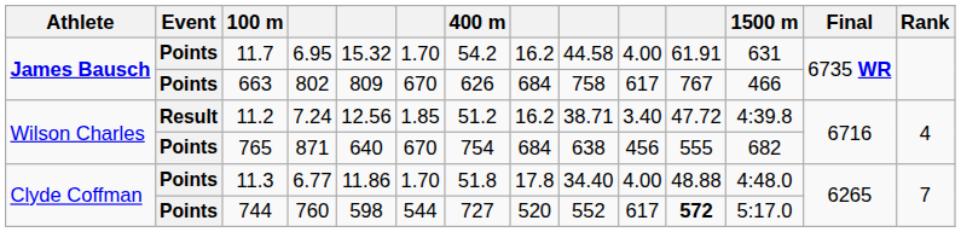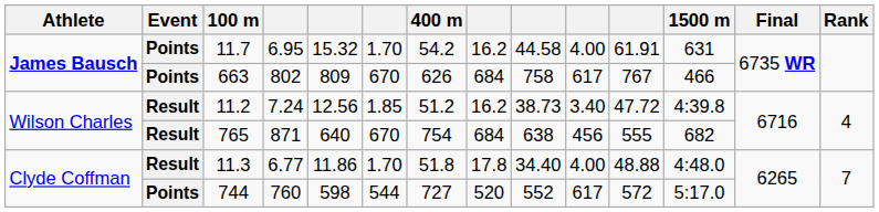11.2 | column 9: 38.71 -> 38.73
765 | Event: Points -> Result
11.3 | Event: Points -> Result
744 | column 11: bold -> normal
